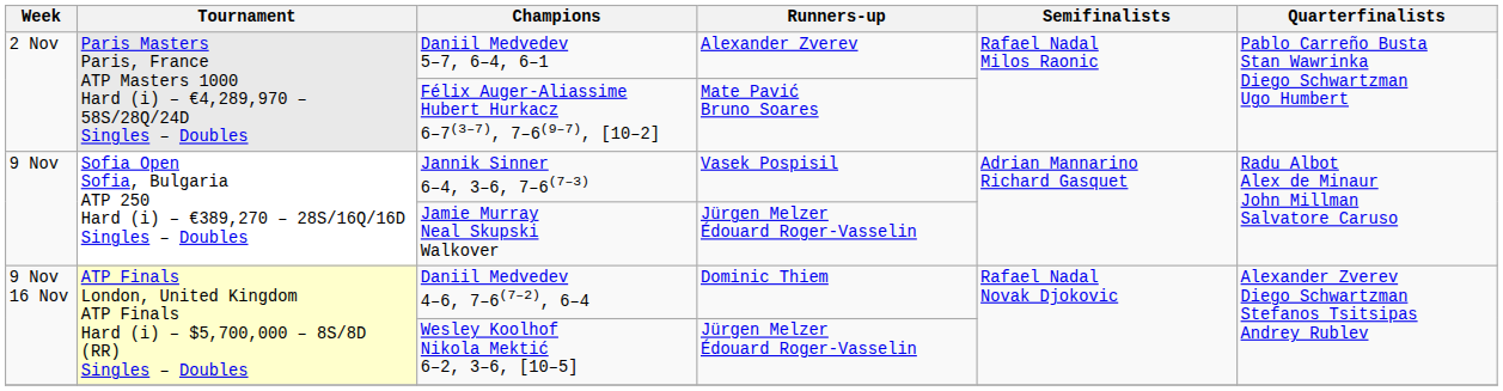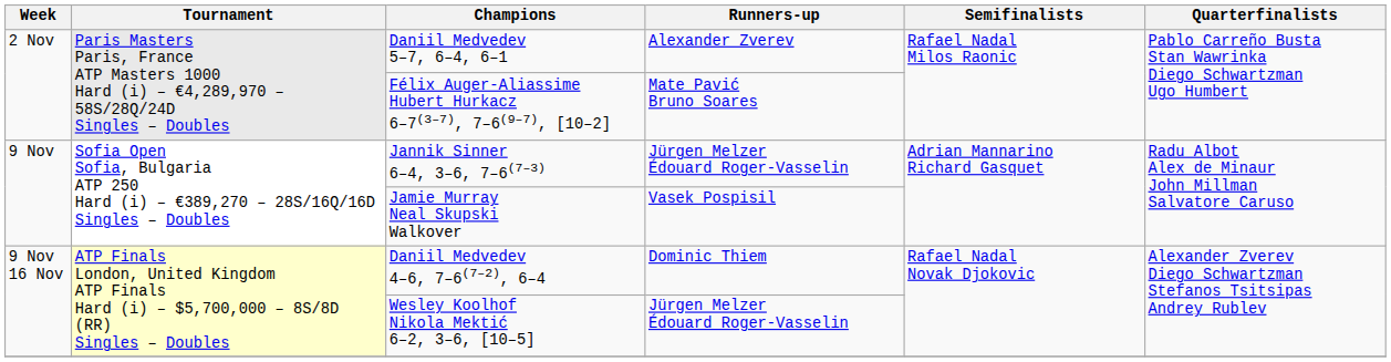Jannik Sinner 6–4, 3–6, 7–6(7–3) | Runners-up: Vasek Pospisil -> Jürgen Melzer Édouard Roger-Vasselin
Jamie Murray Neal Skupski Walkover | Runners-up: Jürgen Melzer Édouard Roger-Vasselin -> Vasek Pospisil
